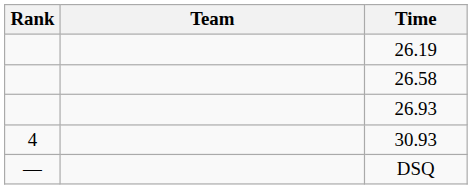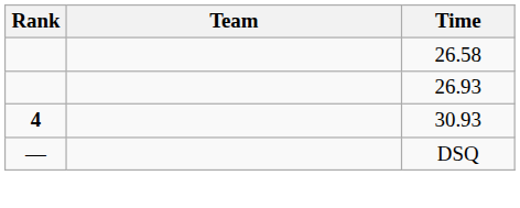- row: 26.19
30.93 | Rank: normal -> bold
